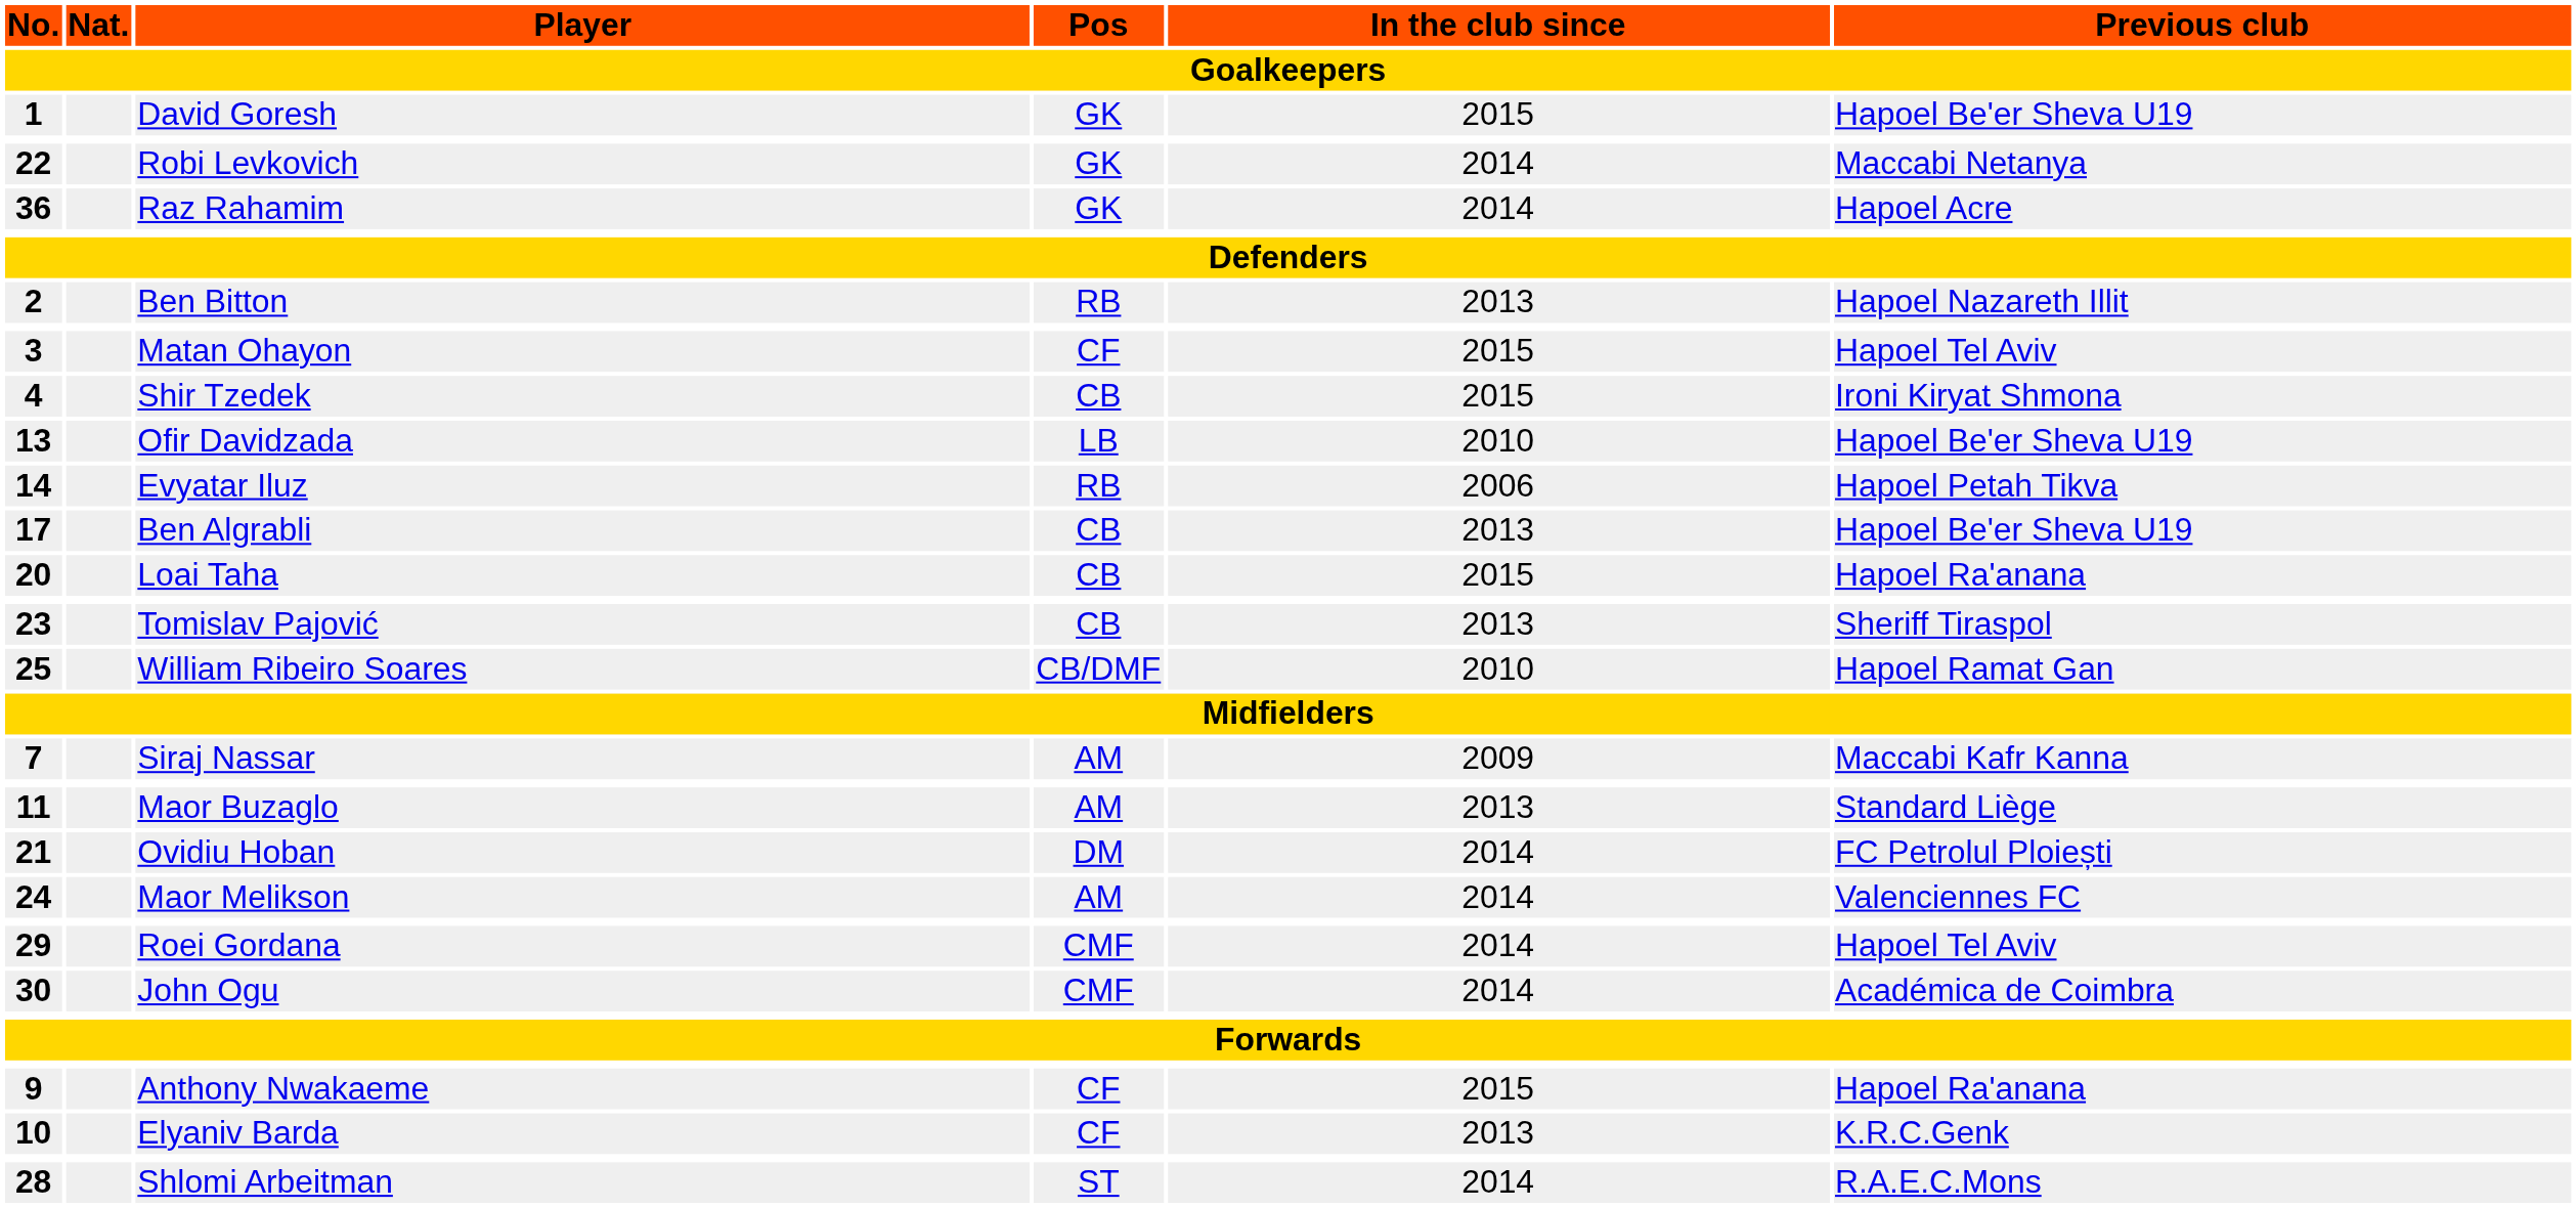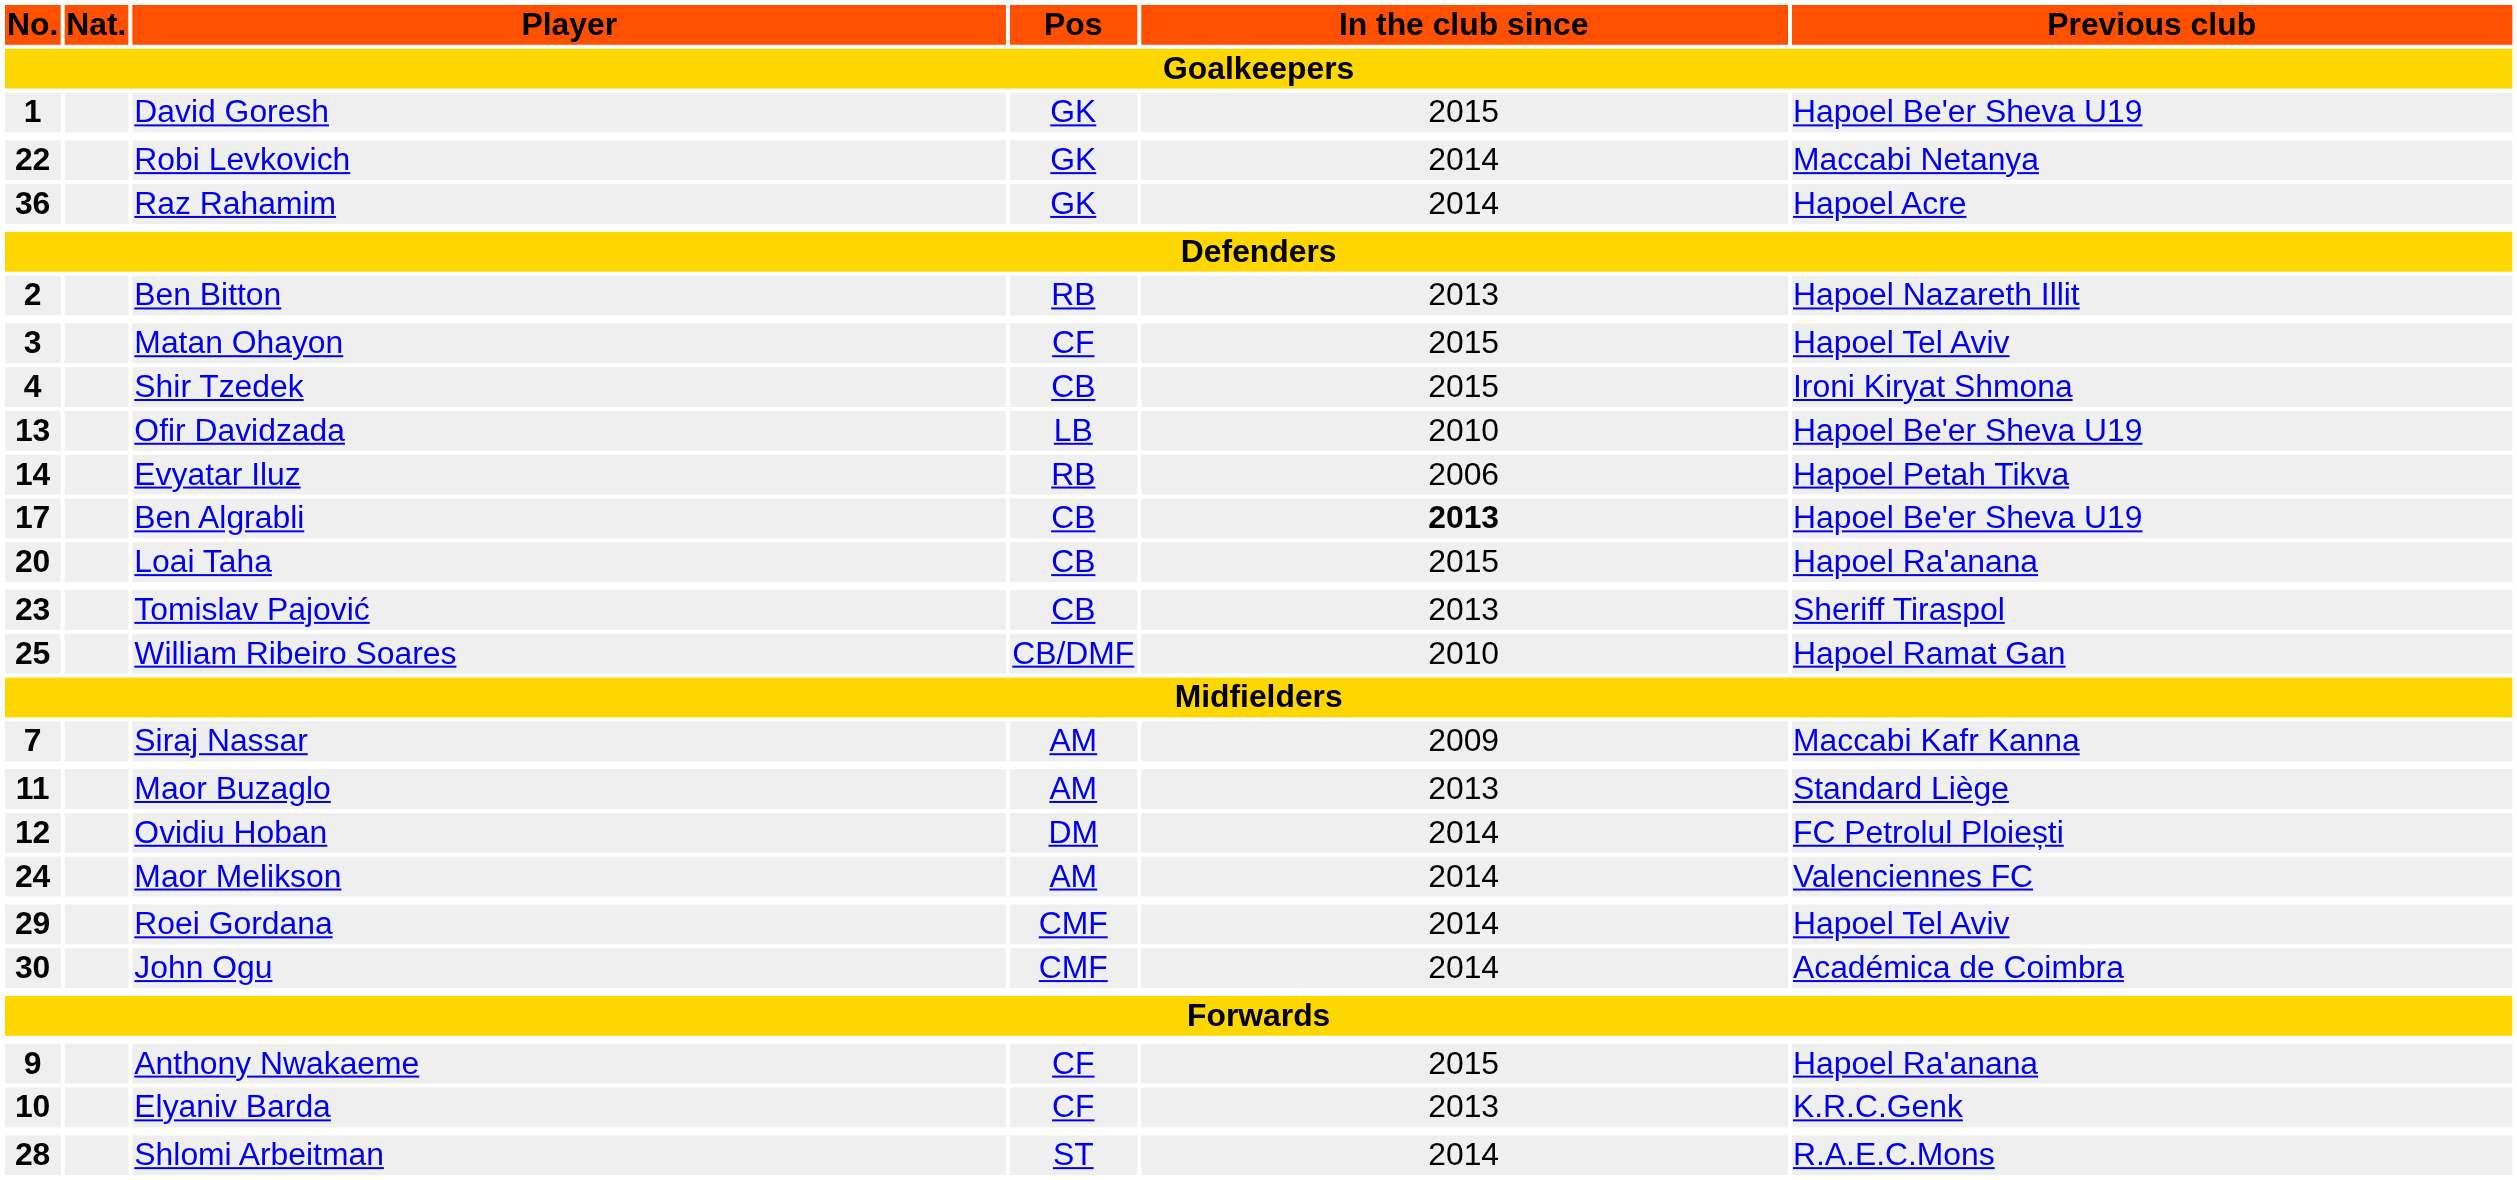Ben Algrabli | In the club since / Goalkeepers: normal -> bold
Ovidiu Hoban | No. / Goalkeepers: 21 -> 12
